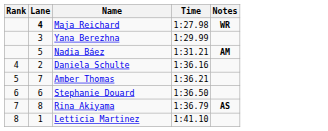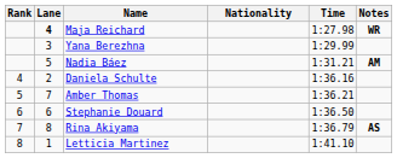+ column: Nationality
